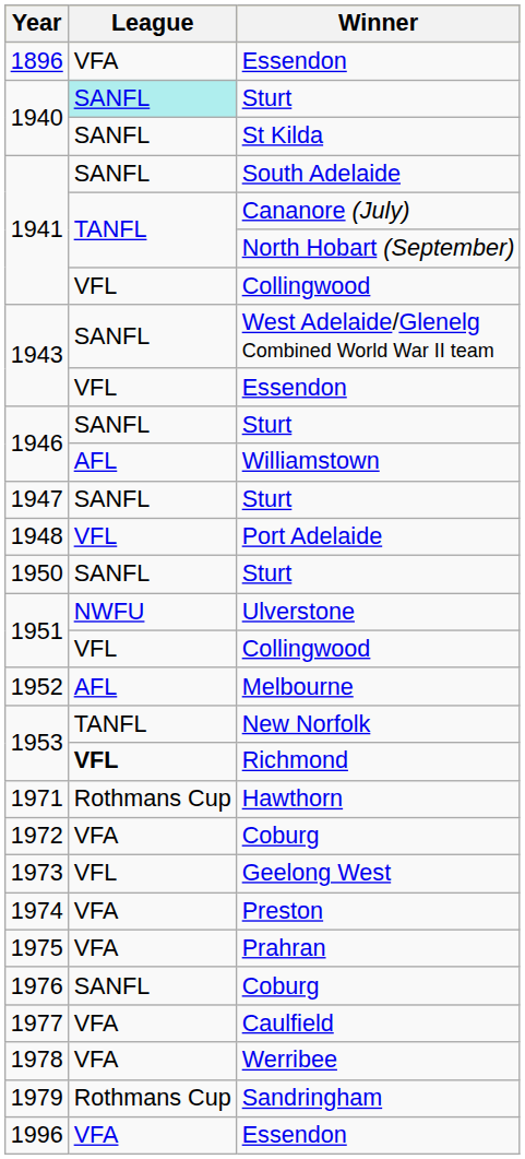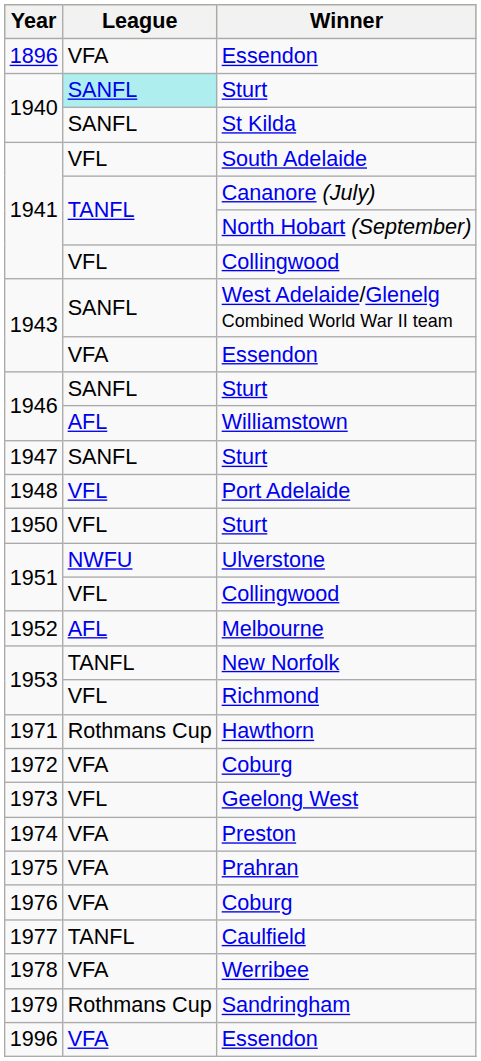South Adelaide | League: SANFL -> VFL
1943 / Essendon | League: VFL -> VFA
1950 / Sturt | League: SANFL -> VFL
Richmond | League: bold -> normal
1976 / Coburg | League: SANFL -> VFA
Caulfield | League: VFA -> TANFL
